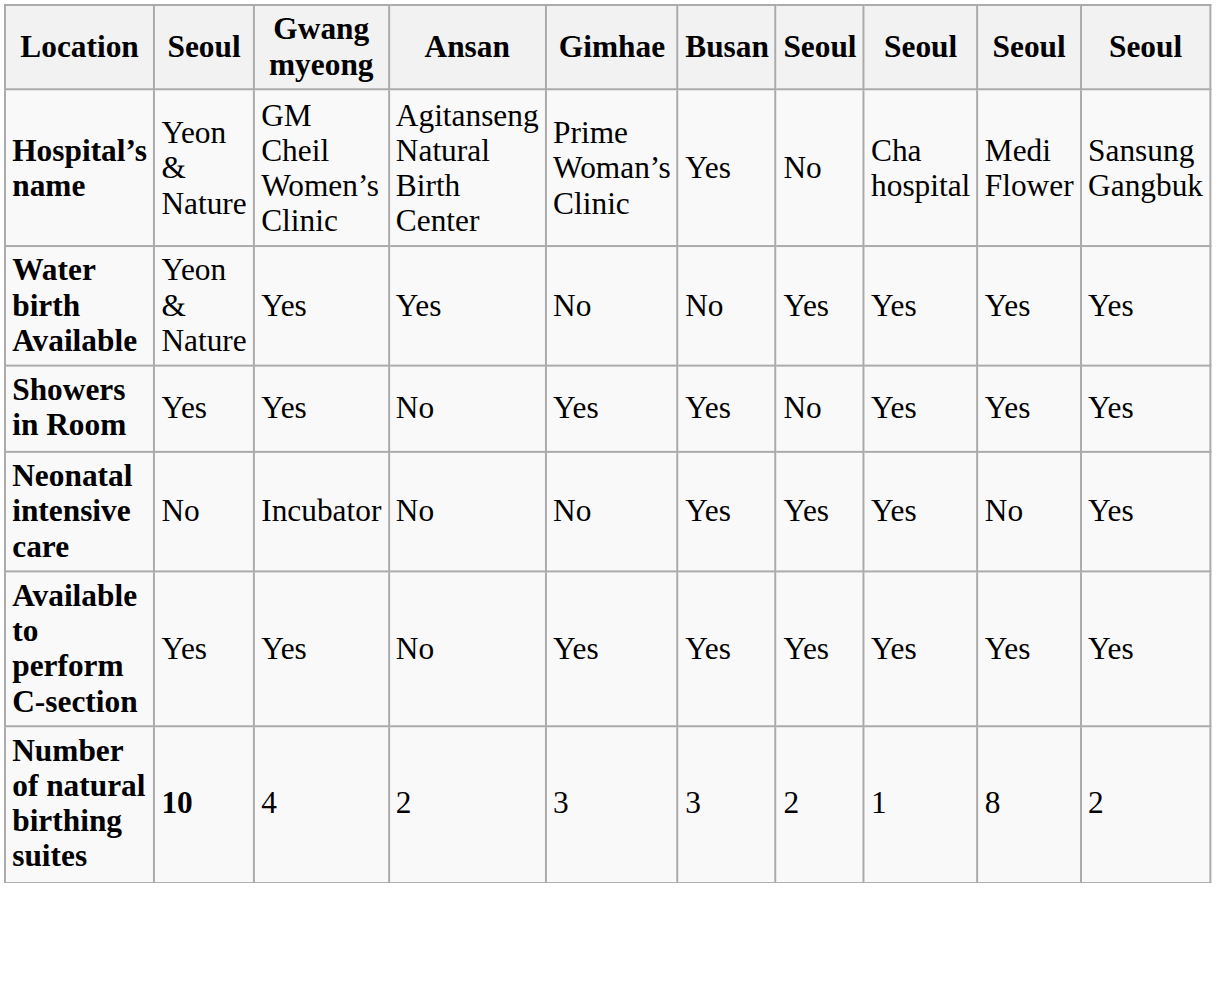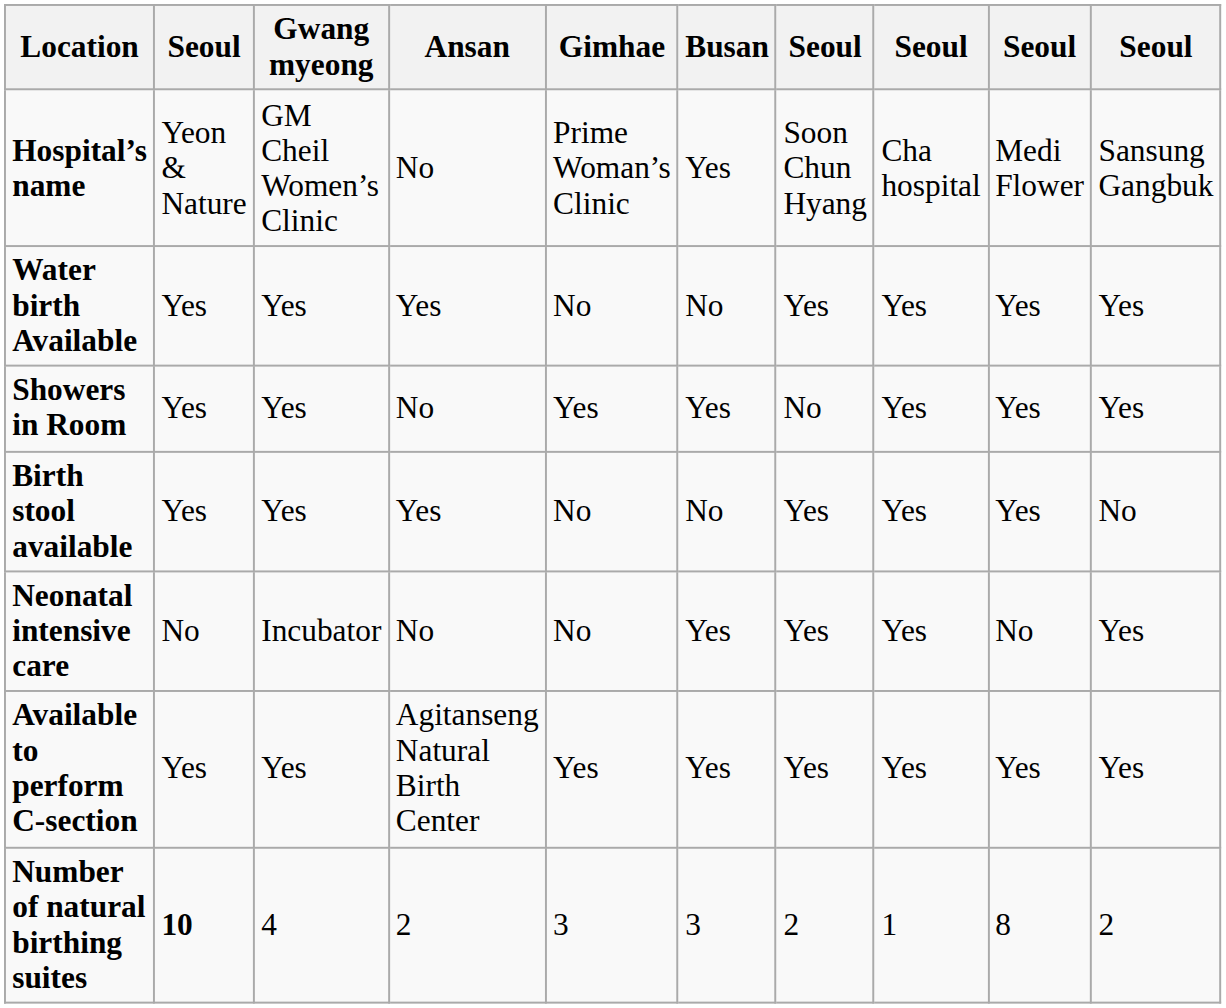Hospital’s name | Ansan: Agitanseng Natural Birth Center -> No
Hospital’s name | column 7: No -> Soon Chun Hyang
Water birth Available | column 2: Yeon & Nature -> Yes
+ row: Birth stool available | Yes | Yes | Yes | No | No | Yes | Yes | Yes | No
Available to perform C-section | Ansan: No -> Agitanseng Natural Birth Center
